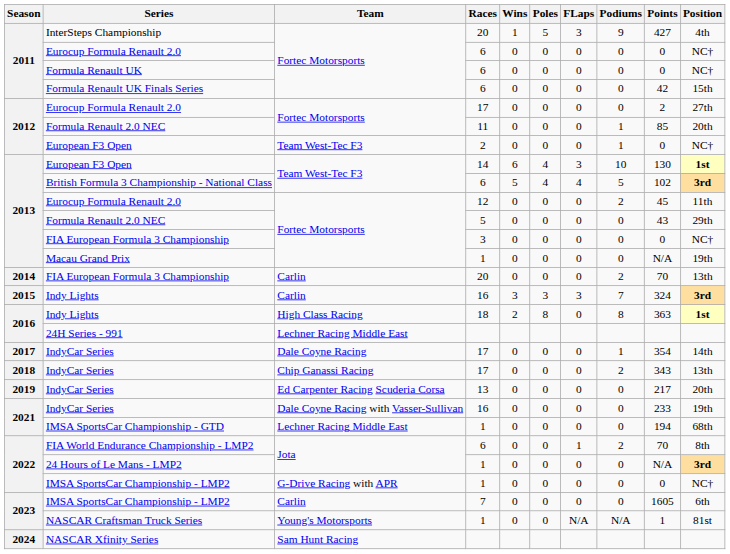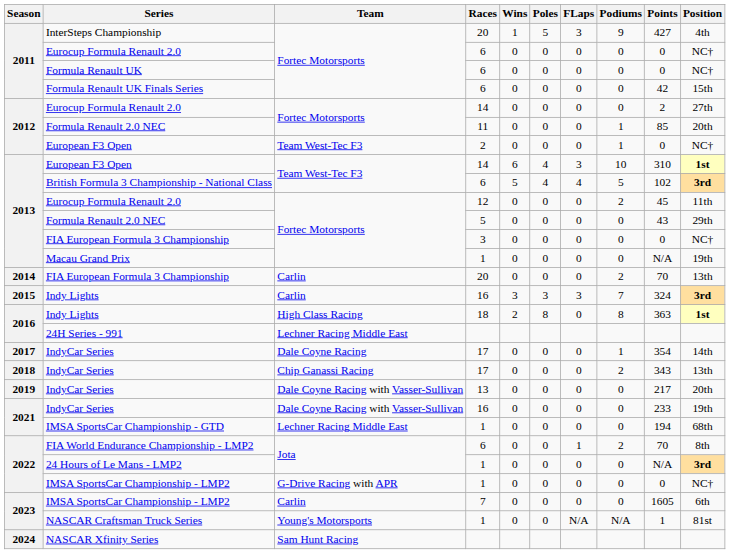2012 / Eurocup Formula Renault 2.0 | Races: 17 -> 14
2013 / European F3 Open | Points: 130 -> 310
2019 / IndyCar Series | Team: Ed Carpenter Racing Scuderia Corsa -> Dale Coyne Racing with Vasser-Sullivan
